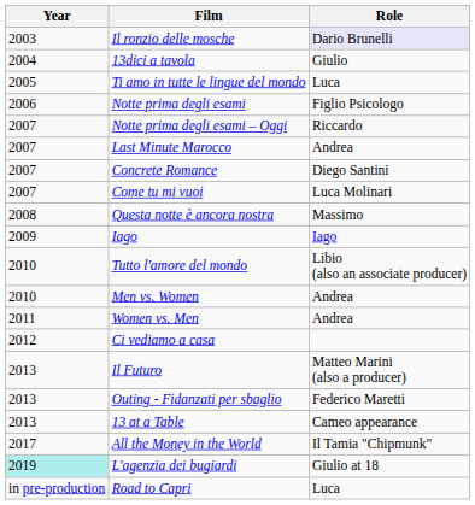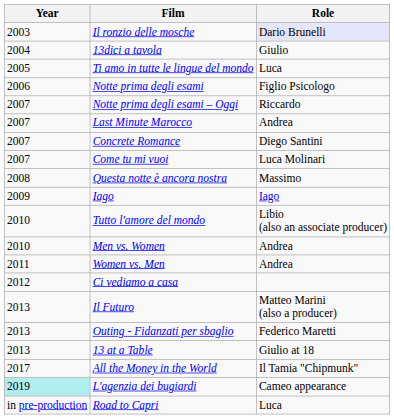13 at a Table | Role: Cameo appearance -> Giulio at 18
L'agenzia dei bugiardi | Role: Giulio at 18 -> Cameo appearance
